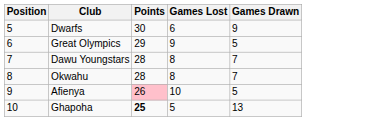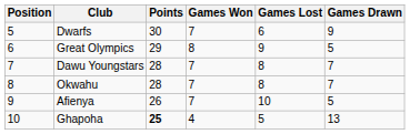+ column: Games Won | 7 | 8 | 7 | 7 | 7 | 4
Afienya | Points: pink background -> no background
